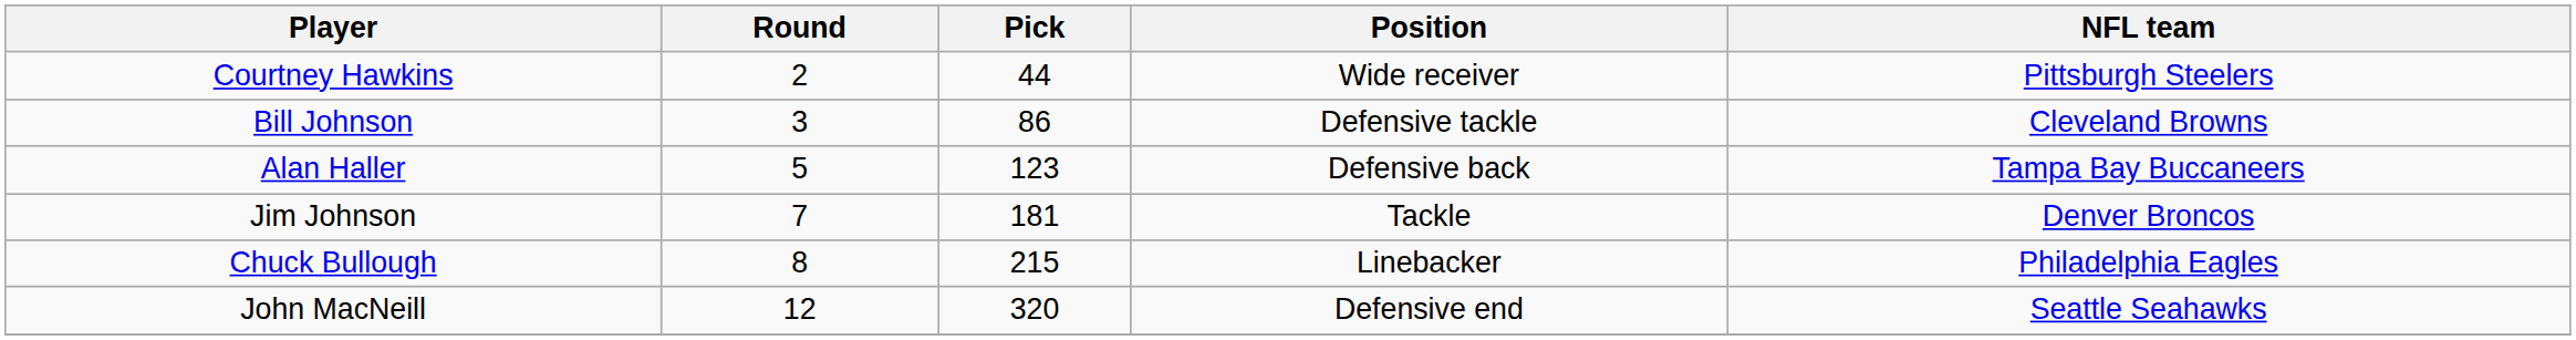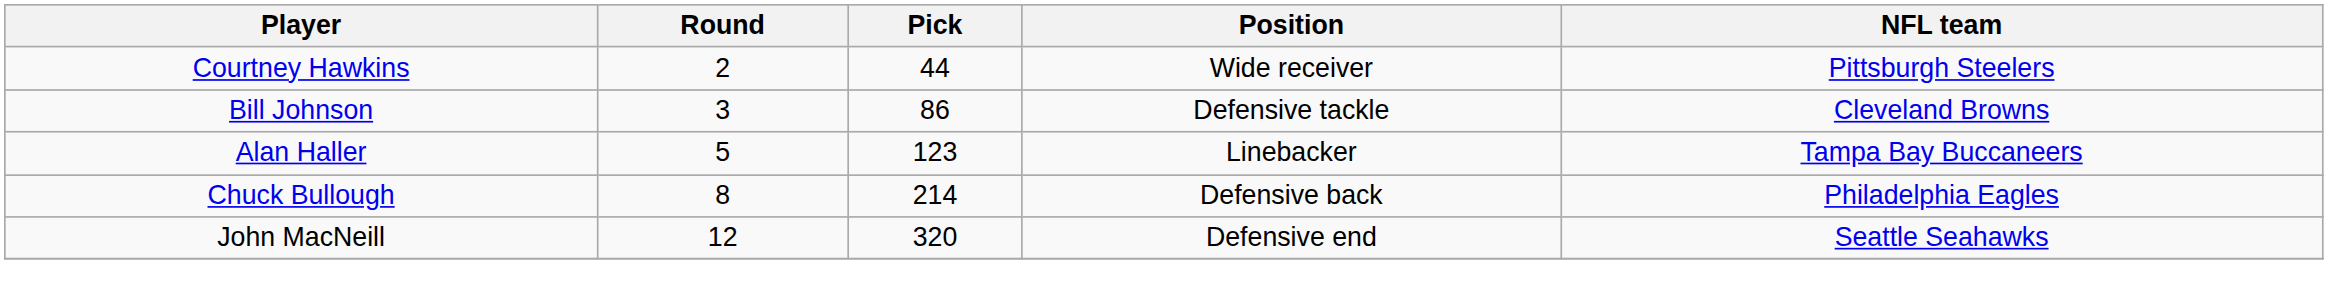Alan Haller | Position: Defensive back -> Linebacker
- row: Jim Johnson | 7 | 181 | Tackle | Denver Broncos
Chuck Bullough | Pick: 215 -> 214
Chuck Bullough | Position: Linebacker -> Defensive back
